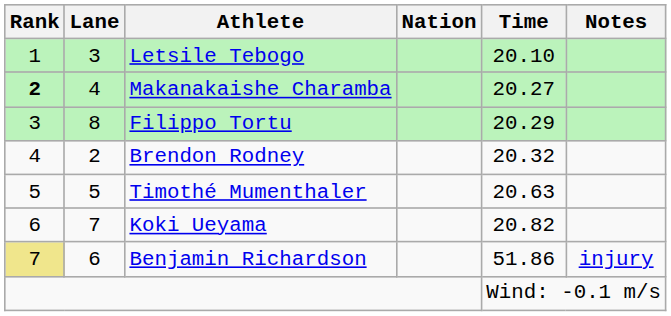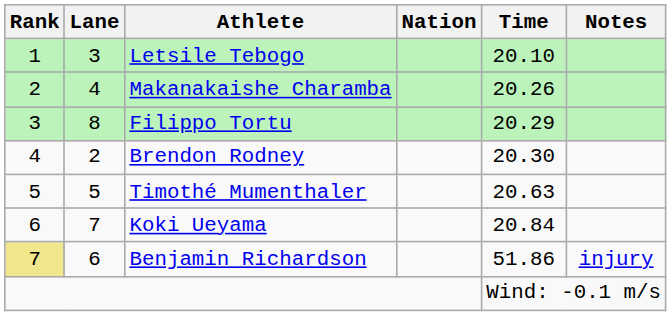Makanakaishe Charamba | Rank: bold -> normal
Makanakaishe Charamba | Time: 20.27 -> 20.26
Brendon Rodney | Time: 20.32 -> 20.30
Koki Ueyama | Time: 20.82 -> 20.84
